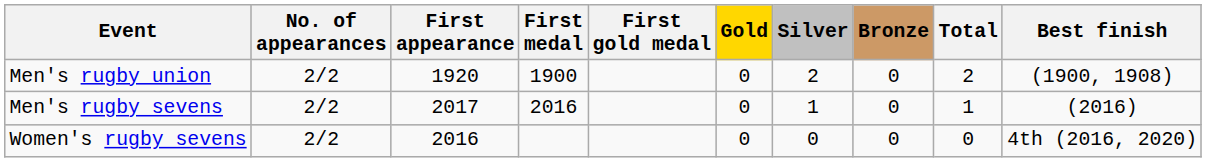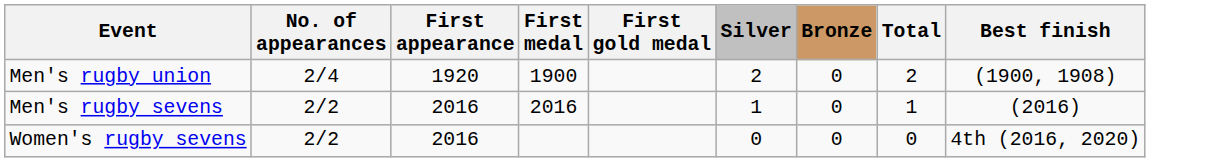- column: Gold | 0 | 0 | 0
Men's rugby union | No. of appearances: 2/2 -> 2/4
Men's rugby sevens | First appearance: 2017 -> 2016
